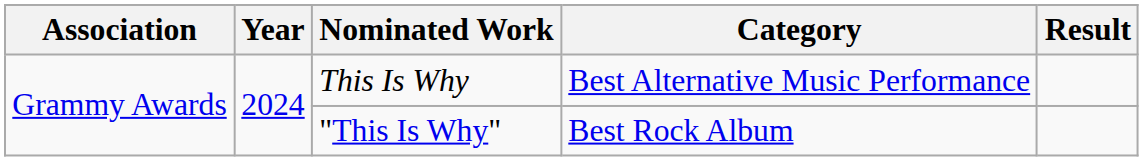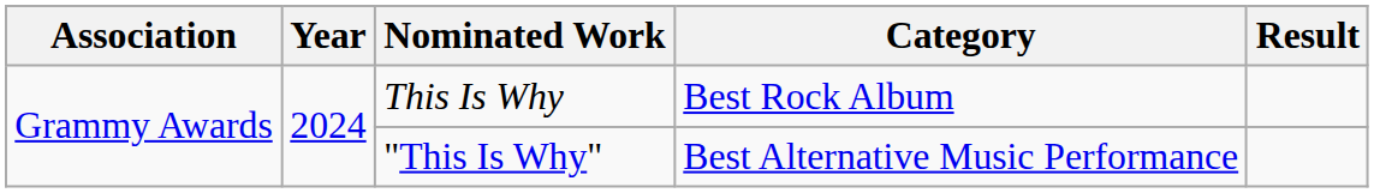This Is Why | Category: Best Alternative Music Performance -> Best Rock Album
"This Is Why" | Category: Best Rock Album -> Best Alternative Music Performance
